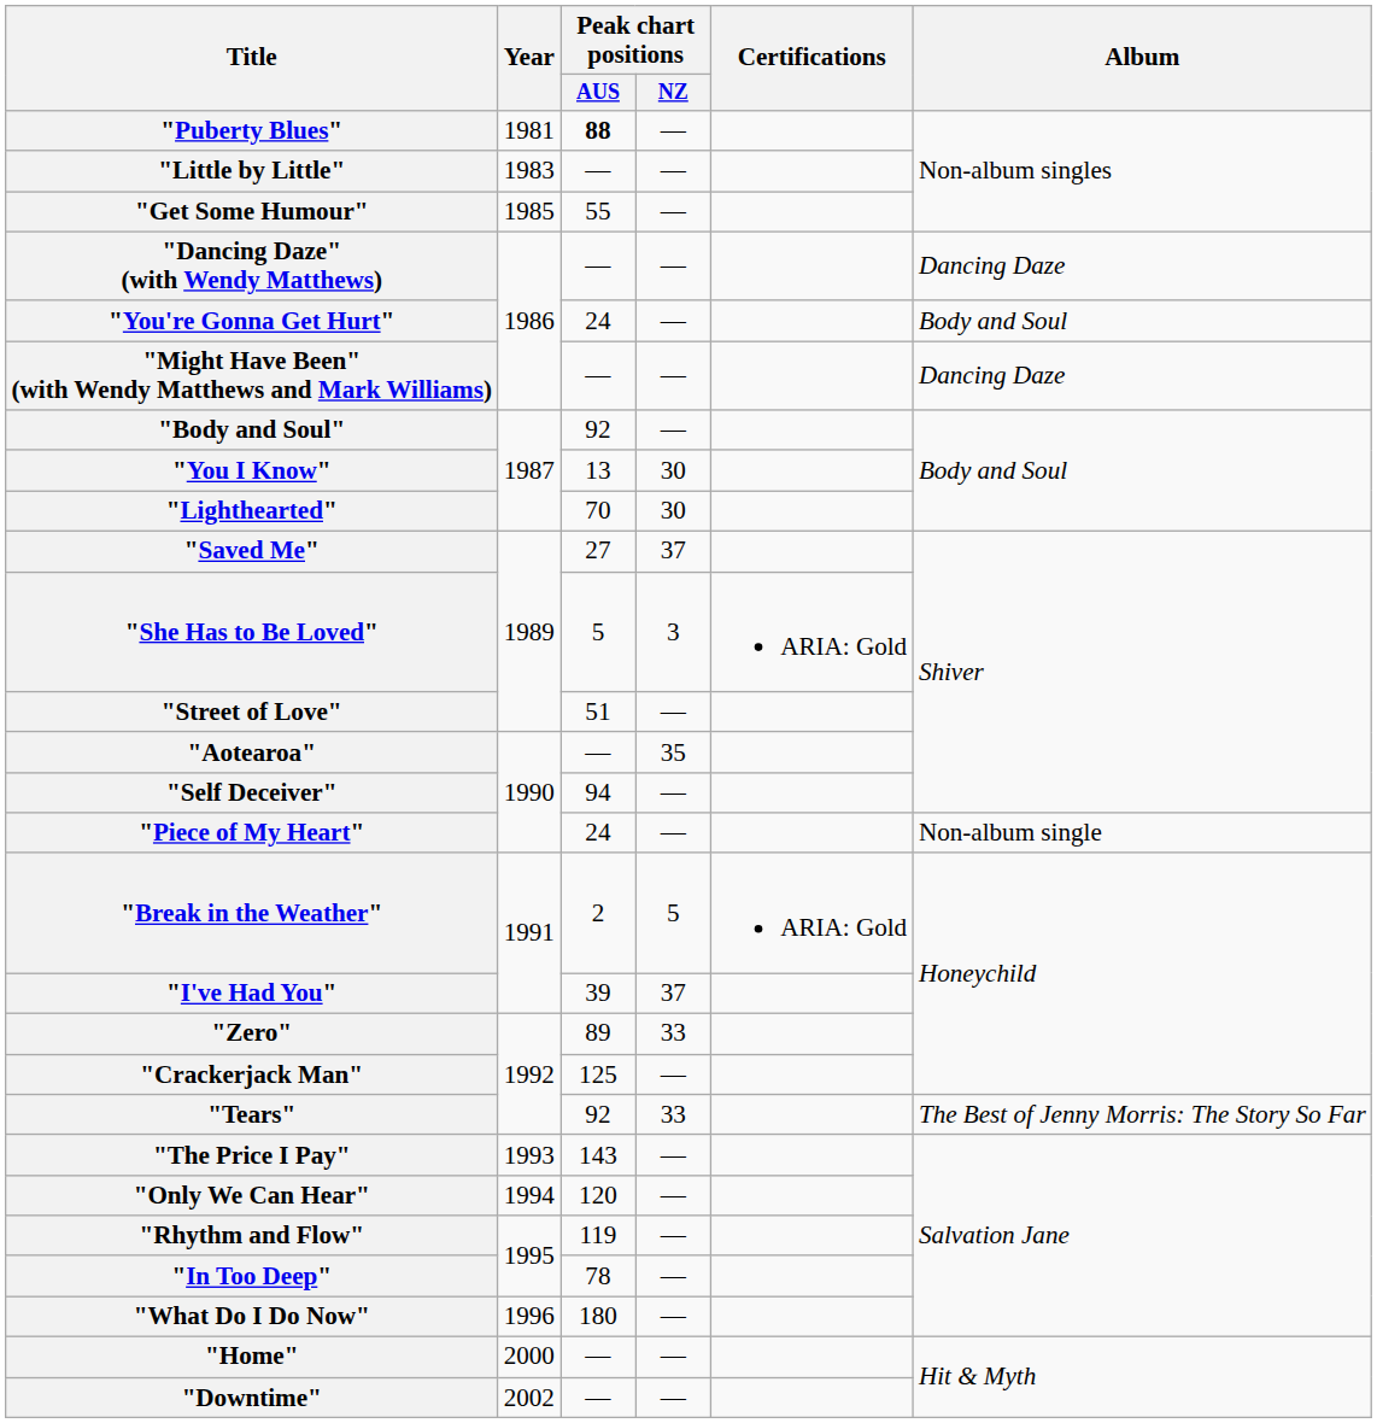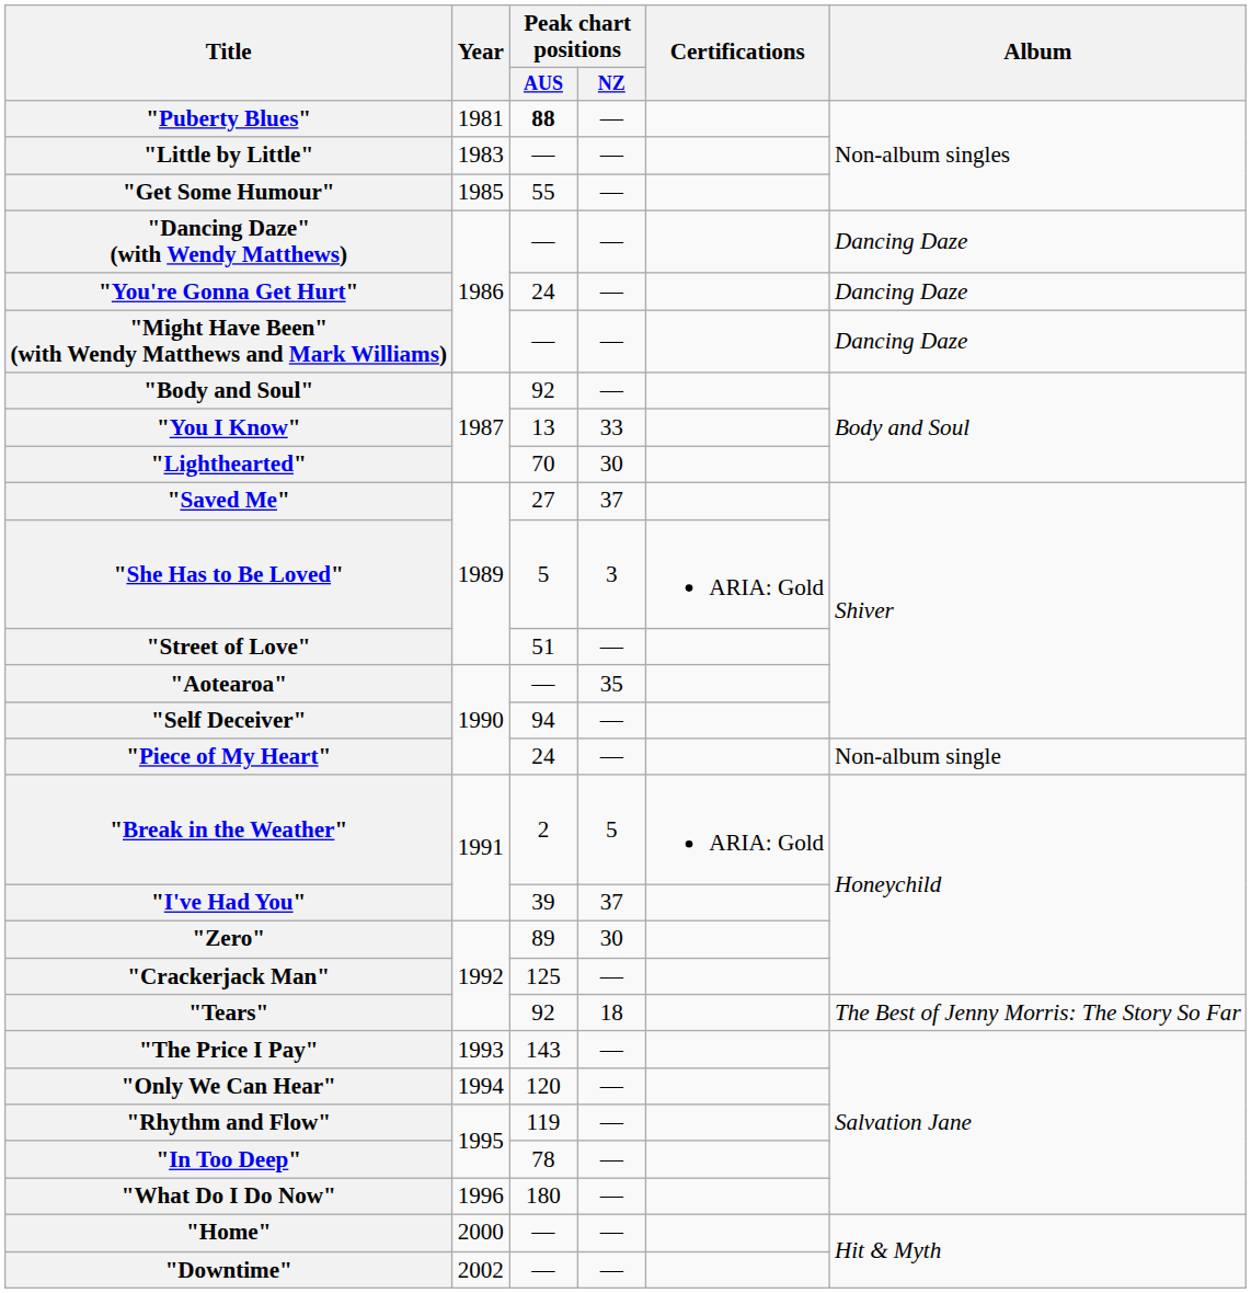"You're Gonna Get Hurt" | Album: Body and Soul -> Dancing Daze
"You I Know" | Peak chart positions / NZ: 30 -> 33
"Zero" | Peak chart positions / NZ: 33 -> 30
"Tears" | Peak chart positions / NZ: 33 -> 18
